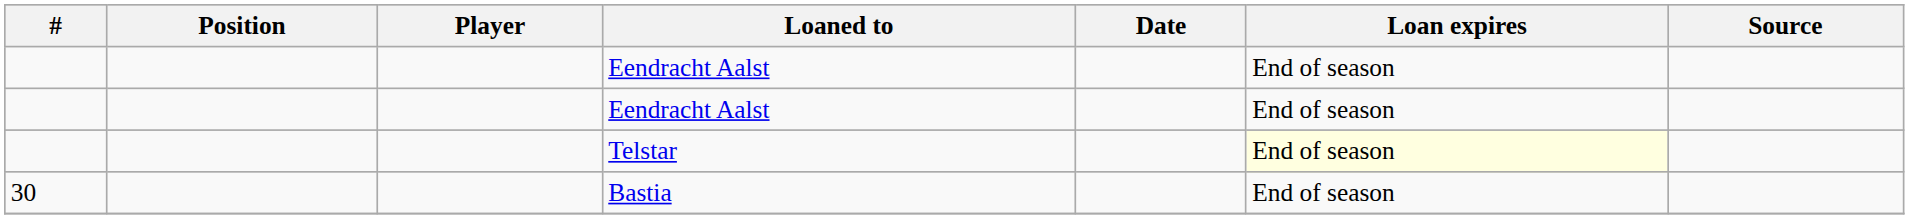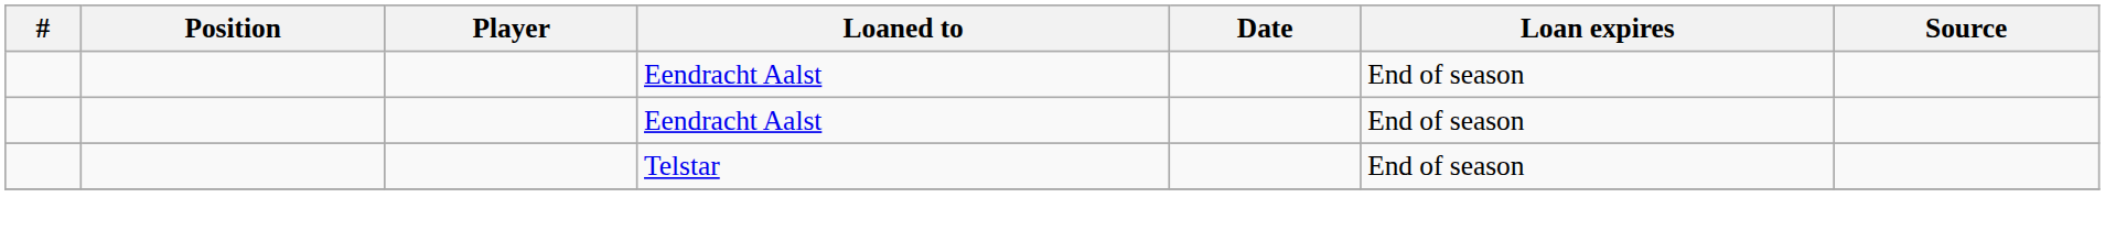Telstar | Loan expires: lightyellow background -> no background
- row: 30 | Bastia | End of season
